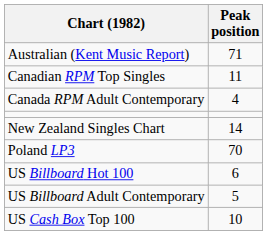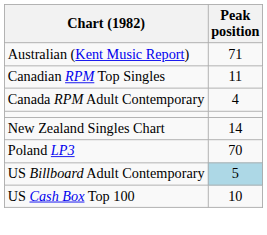- row: US Billboard Hot 100 | 6
US Billboard Adult Contemporary | Peak position: no background -> lightblue background
